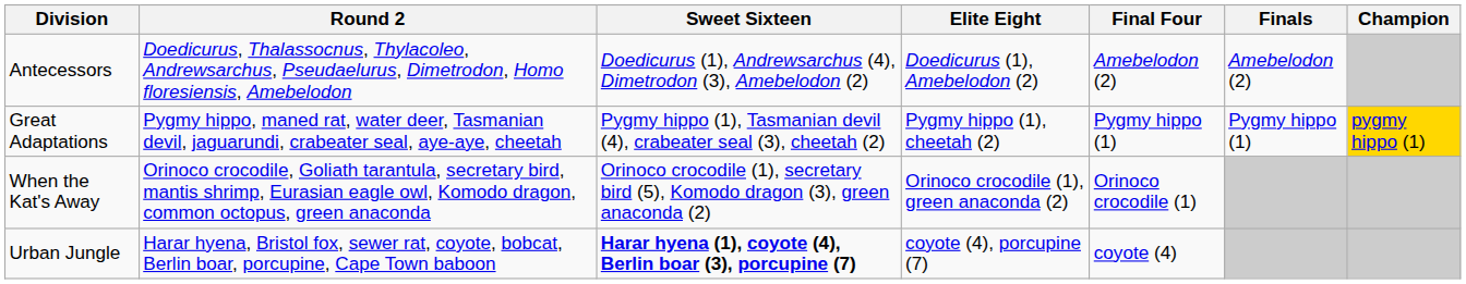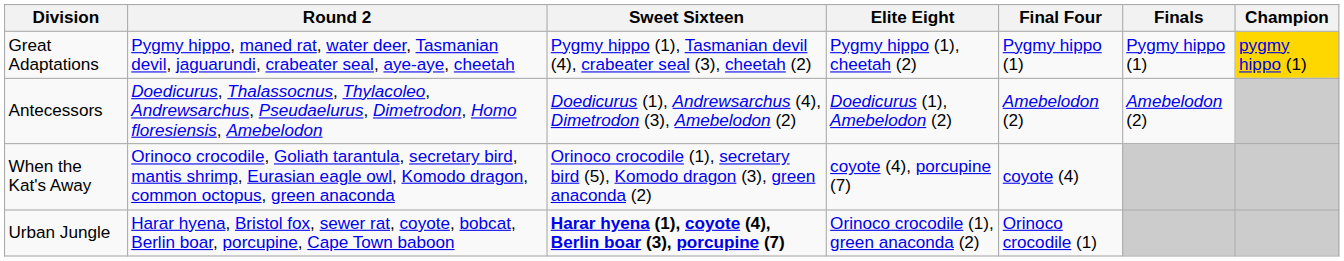rows swapped: Antecessors <-> Great Adaptations
When the Kat's Away | Elite Eight: Orinoco crocodile (1), green anaconda (2) -> coyote (4), porcupine (7)
When the Kat's Away | Final Four: Orinoco crocodile (1) -> coyote (4)
Urban Jungle | Elite Eight: coyote (4), porcupine (7) -> Orinoco crocodile (1), green anaconda (2)
Urban Jungle | Final Four: coyote (4) -> Orinoco crocodile (1)
